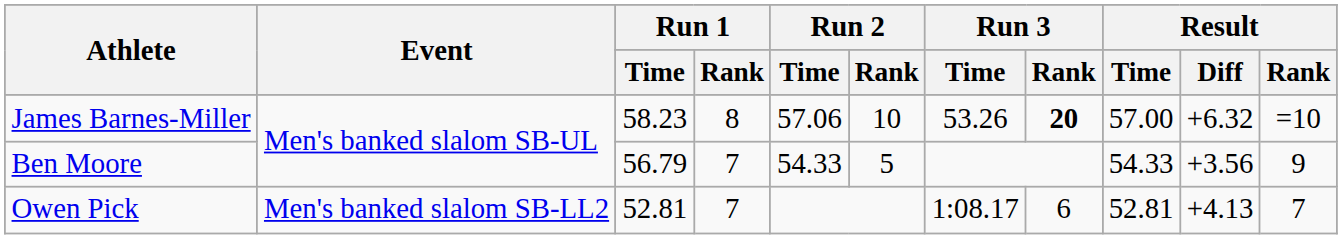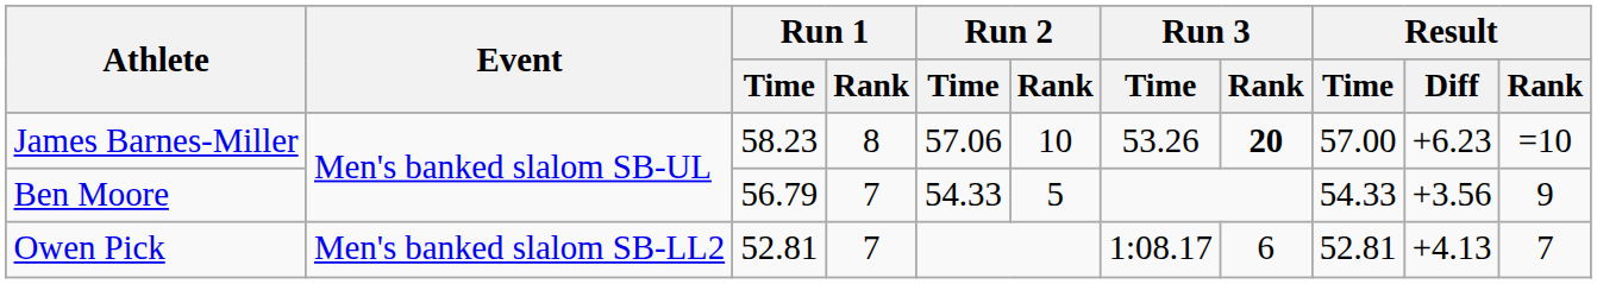James Barnes-Miller | Result / Diff: +6.32 -> +6.23
